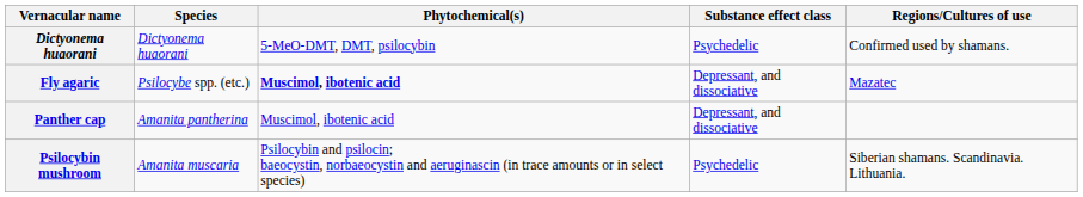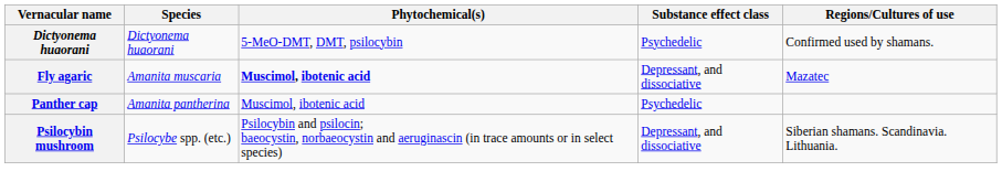Fly agaric | Species: Psilocybe spp. (etc.) -> Amanita muscaria
Panther cap | Substance effect class: Depressant, and dissociative -> Psychedelic
Psilocybin mushroom | Species: Amanita muscaria -> Psilocybe spp. (etc.)
Psilocybin mushroom | Substance effect class: Psychedelic -> Depressant, and dissociative
